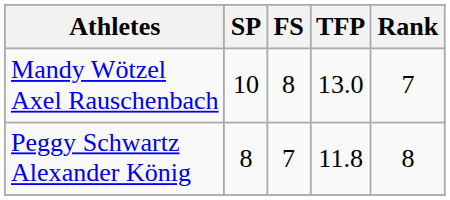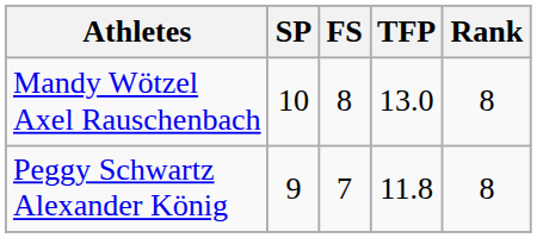Mandy Wötzel Axel Rauschenbach | Rank: 7 -> 8
Peggy Schwartz Alexander König | SP: 8 -> 9
